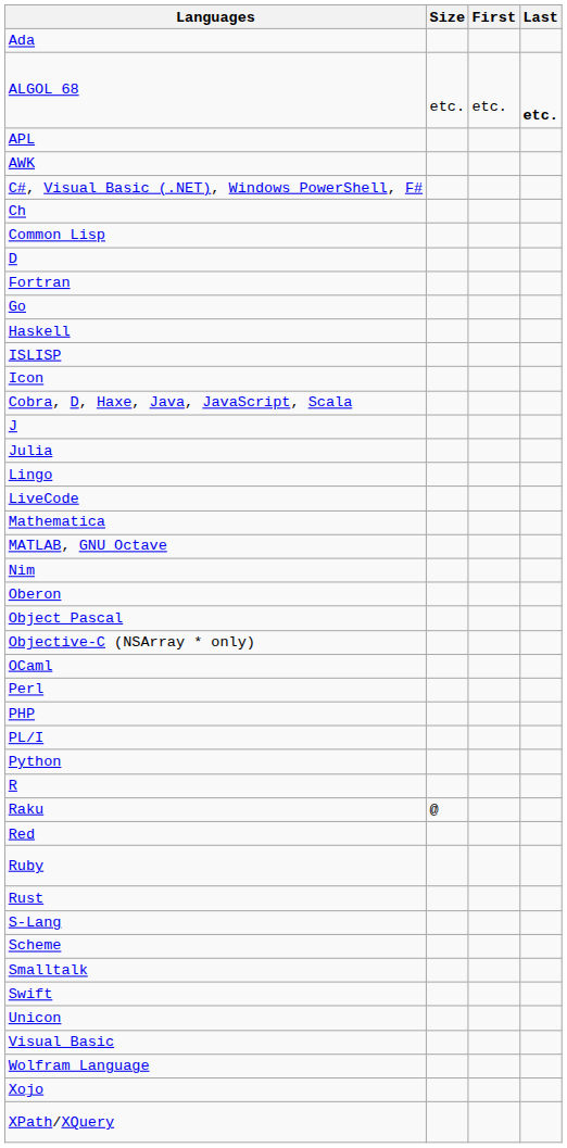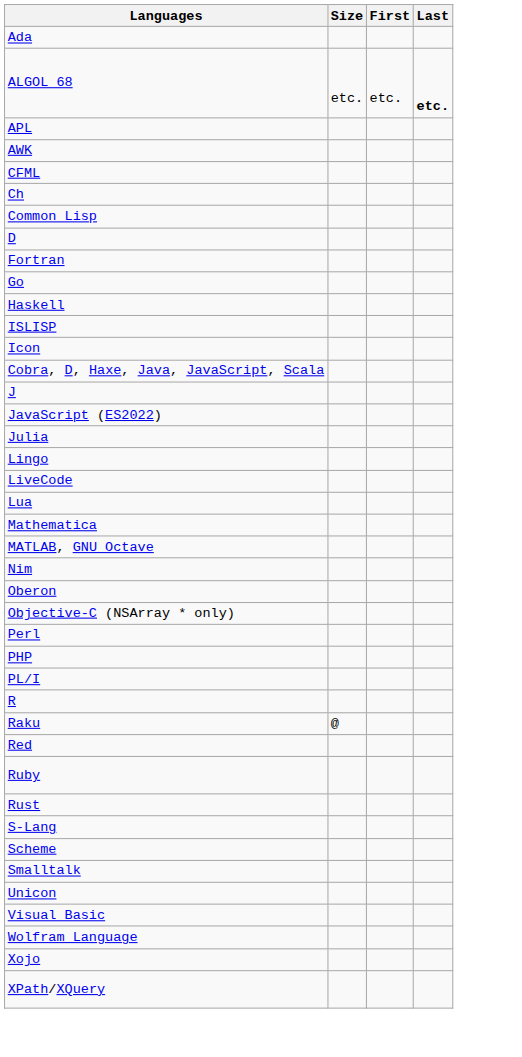- row: C#, Visual Basic (.NET), Windows PowerShell, F#
+ row: CFML
+ row: JavaScript (ES2022)
+ row: Lua
- row: Object Pascal
- row: OCaml
- row: Python
- row: Swift
